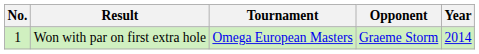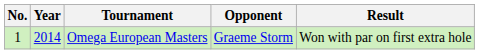columns swapped: Year <-> Result
